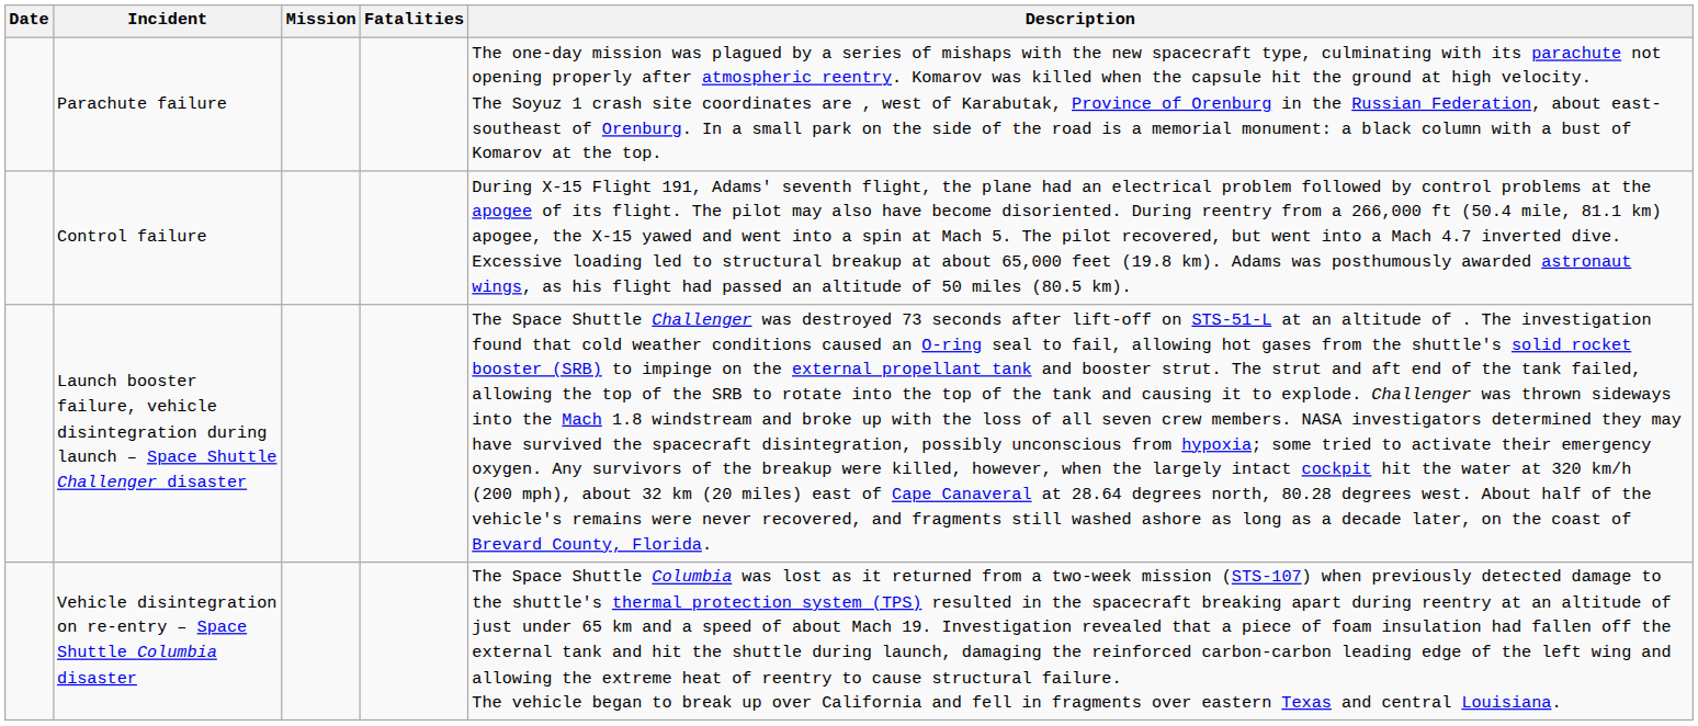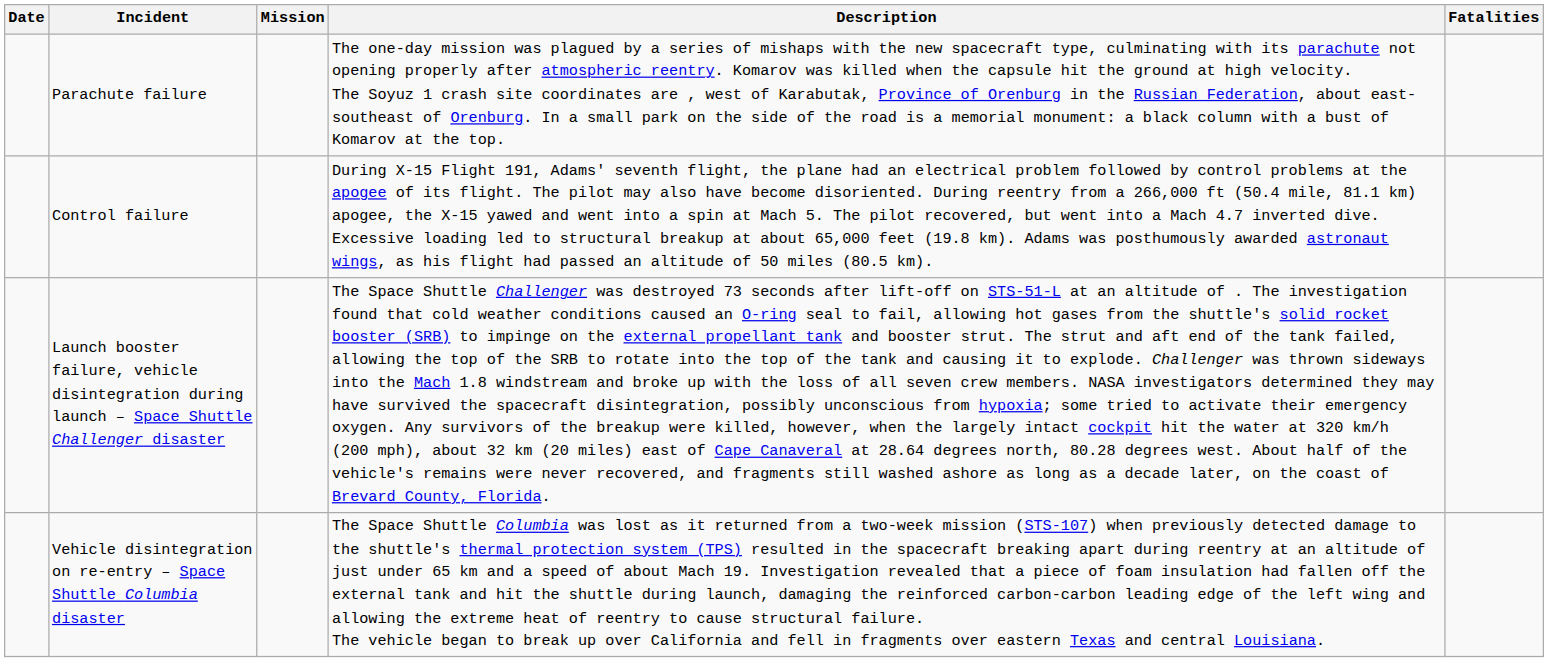columns swapped: Fatalities <-> Description
